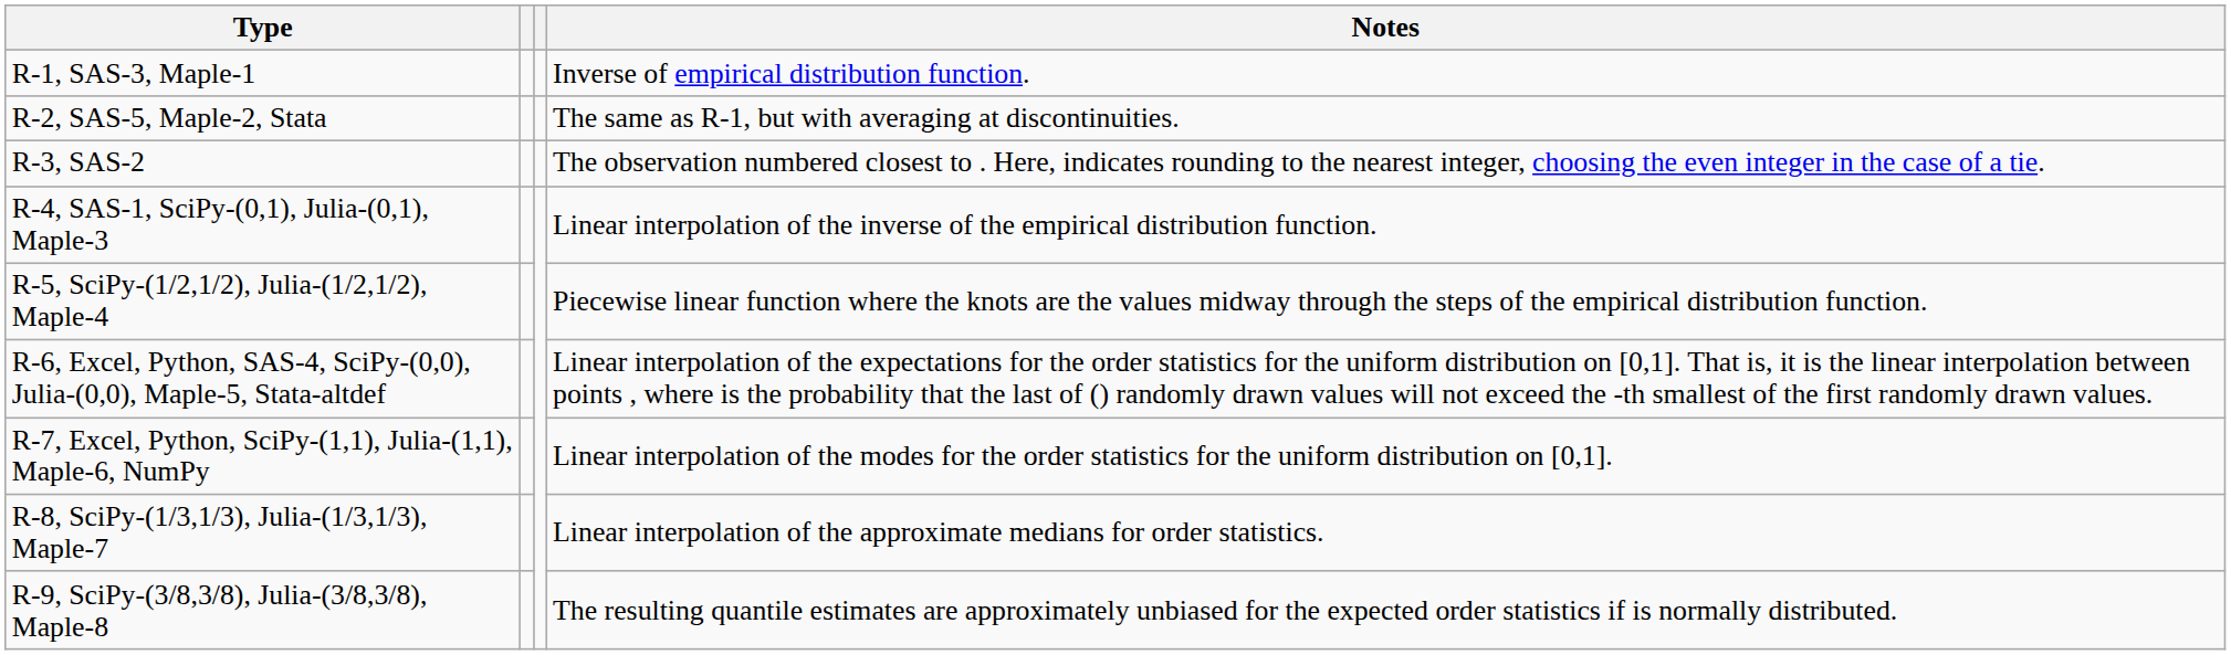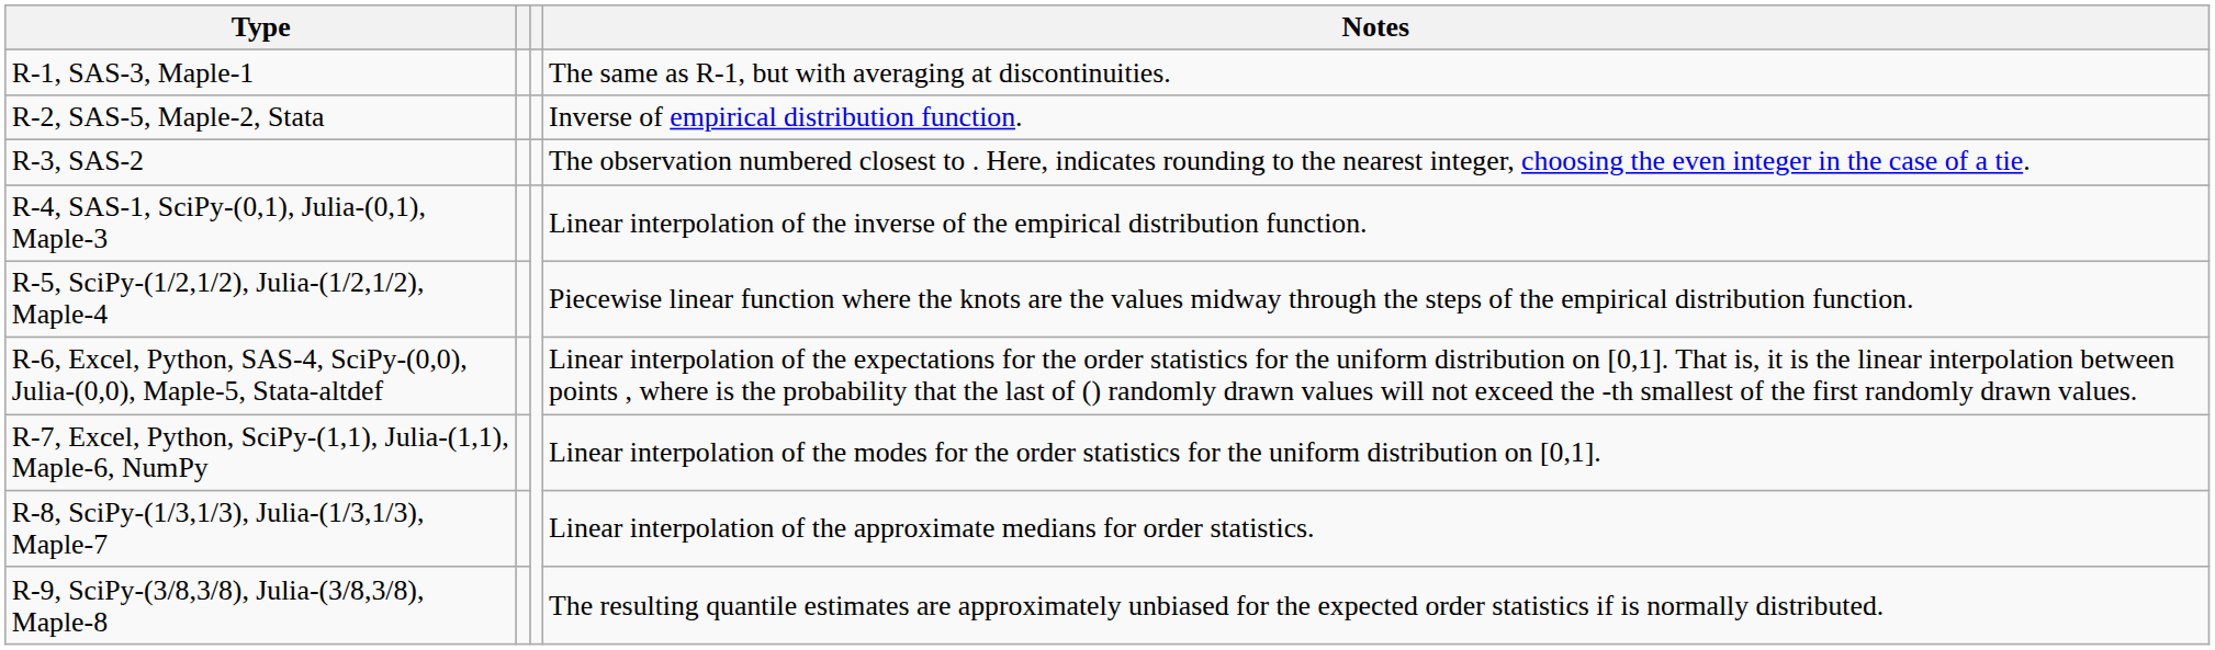R‑1, SAS‑3, Maple‑1 | Notes: Inverse of empirical distribution function. -> The same as R-1, but with averaging at discontinuities.
R‑2, SAS‑5, Maple‑2, Stata | Notes: The same as R-1, but with averaging at discontinuities. -> Inverse of empirical distribution function.
